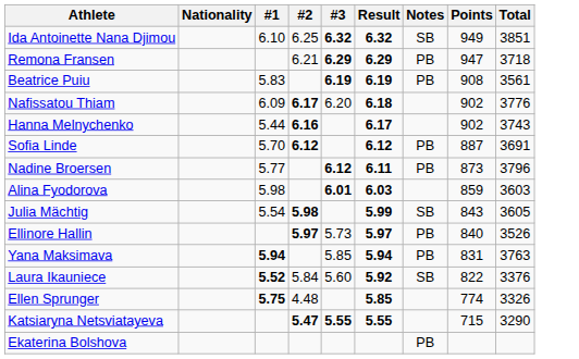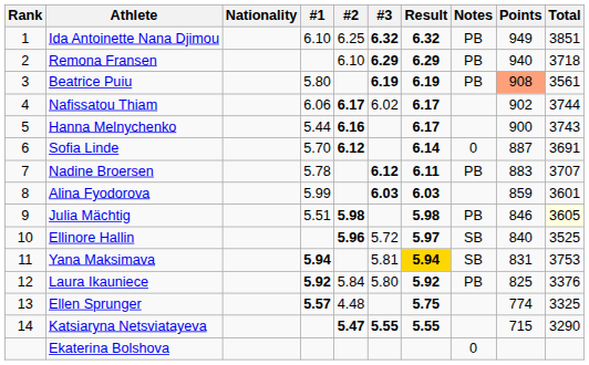+ column: Rank | 1 | 2 | 3 | 4 | 5 | 6 | 7 | 8 | 9 | 10 | 11 | 12 | 13 | 14
Ida Antoinette Nana Djimou | Notes: SB -> PB
Remona Fransen | #2: 6.21 -> 6.10
Remona Fransen | Points: 947 -> 940
Beatrice Puiu | #1: 5.83 -> 5.80
Beatrice Puiu | Points: no background -> lightsalmon background
Nafissatou Thiam | #1: 6.09 -> 6.06
Nafissatou Thiam | #3: 6.20 -> 6.02
Nafissatou Thiam | Result: 6.18 -> 6.17
Nafissatou Thiam | Total: 3776 -> 3744
Hanna Melnychenko | Points: 902 -> 900
Sofia Linde | Result: 6.12 -> 6.14
Sofia Linde | Notes: PB -> 0
Nadine Broersen | #1: 5.77 -> 5.78
Nadine Broersen | Points: 873 -> 883
Nadine Broersen | Total: 3796 -> 3707
Alina Fyodorova | #1: 5.98 -> 5.99
Alina Fyodorova | #3: 6.01 -> 6.03
Alina Fyodorova | Total: 3603 -> 3601
Julia Mächtig | #1: 5.54 -> 5.51
Julia Mächtig | Result: 5.99 -> 5.98
Julia Mächtig | Notes: SB -> PB
Julia Mächtig | Points: 843 -> 846
Julia Mächtig | Total: no background -> lightyellow background
Ellinore Hallin | #2: 5.97 -> 5.96
Ellinore Hallin | #3: 5.73 -> 5.72
Ellinore Hallin | Notes: PB -> SB
Ellinore Hallin | Total: 3526 -> 3525
Yana Maksimava | #3: 5.85 -> 5.81
Yana Maksimava | Result: no background -> gold background
Yana Maksimava | Notes: PB -> SB
Yana Maksimava | Total: 3763 -> 3753
Laura Ikauniece | #1: 5.52 -> 5.92
Laura Ikauniece | #3: 5.60 -> 5.80
Laura Ikauniece | Notes: SB -> PB
Laura Ikauniece | Points: 822 -> 825
Ellen Sprunger | #1: 5.75 -> 5.57
Ellen Sprunger | Result: 5.85 -> 5.75
Ellen Sprunger | Total: 3326 -> 3325
Ekaterina Bolshova | Notes: PB -> 0
